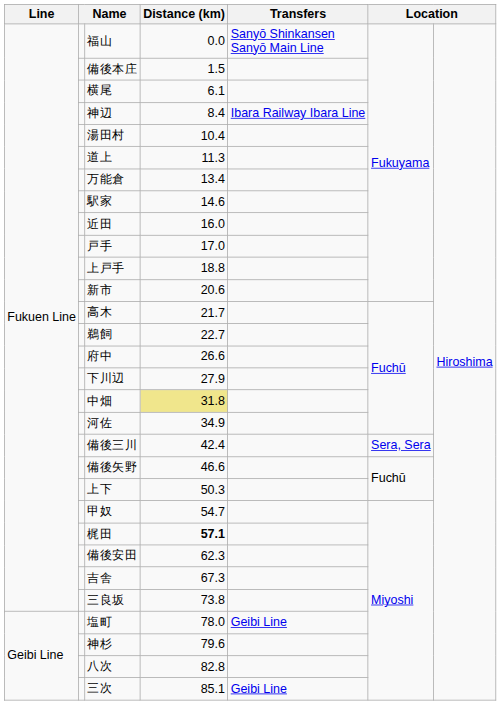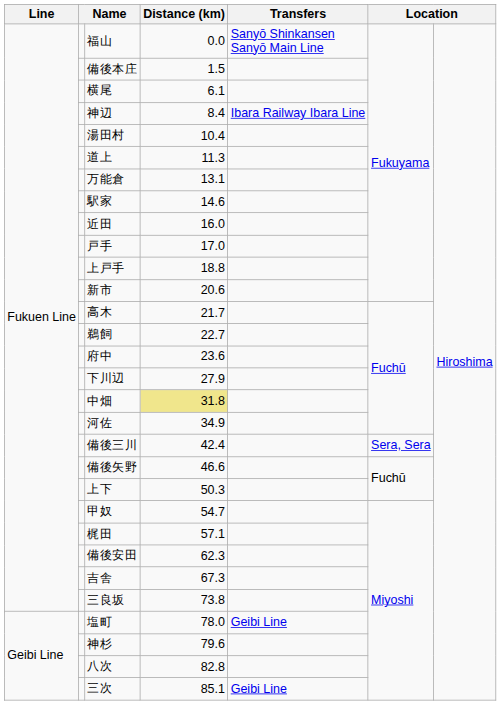万能倉 | Distance (km): 13.4 -> 13.1
府中 | Distance (km): 26.6 -> 23.6
梶田 | Distance (km): bold -> normal
